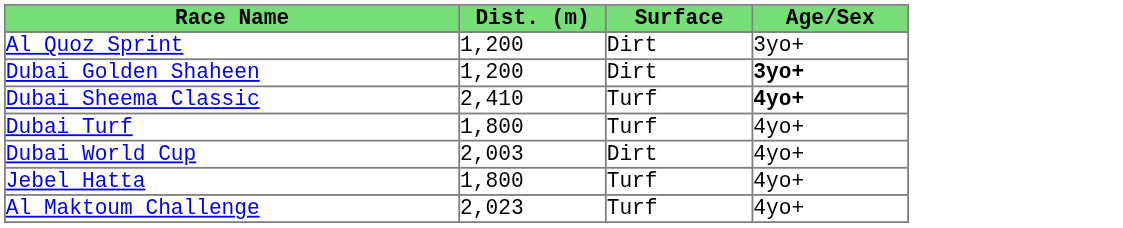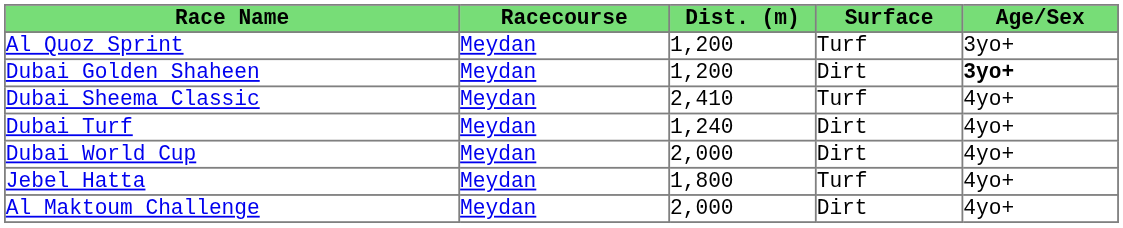+ column: Racecourse | Meydan | Meydan | Meydan | Meydan | Meydan | Meydan | Meydan
Al Quoz Sprint | Surface: Dirt -> Turf
Dubai Sheema Classic | Age/Sex: bold -> normal
Dubai Turf | Dist. (m): 1,800 -> 1,240
Dubai Turf | Surface: Turf -> Dirt
Dubai World Cup | Dist. (m): 2,003 -> 2,000
Al Maktoum Challenge | Dist. (m): 2,023 -> 2,000
Al Maktoum Challenge | Surface: Turf -> Dirt
